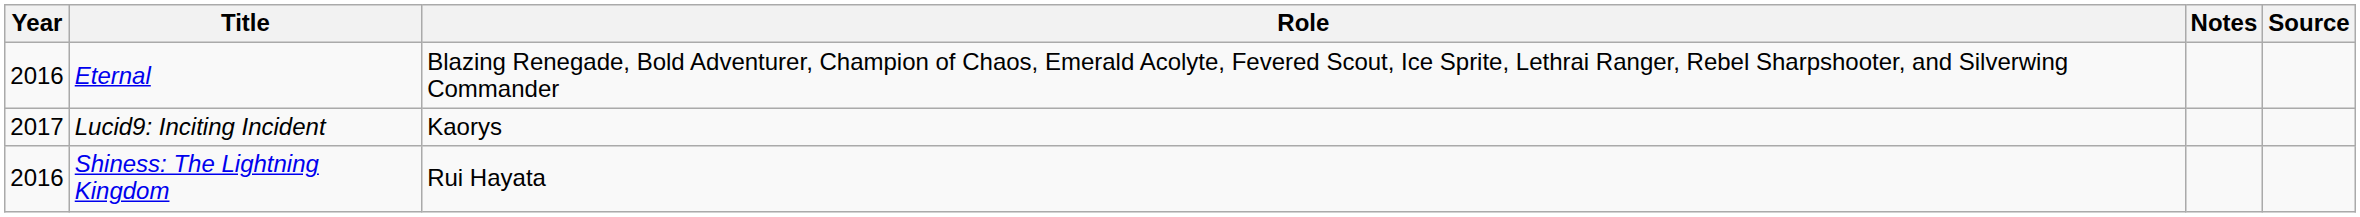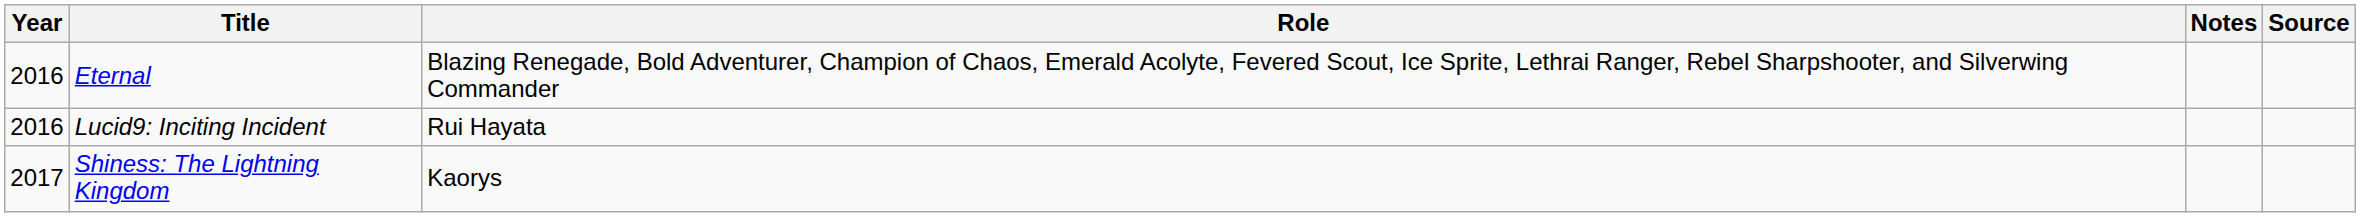Lucid9: Inciting Incident | Year: 2017 -> 2016
Lucid9: Inciting Incident | Role: Kaorys -> Rui Hayata
Shiness: The Lightning Kingdom | Year: 2016 -> 2017
Shiness: The Lightning Kingdom | Role: Rui Hayata -> Kaorys
